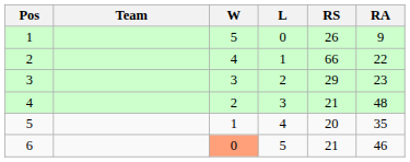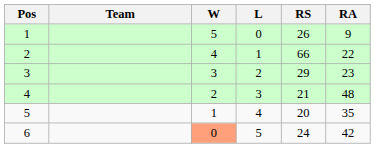6 | RS: 21 -> 24
6 | RA: 46 -> 42
